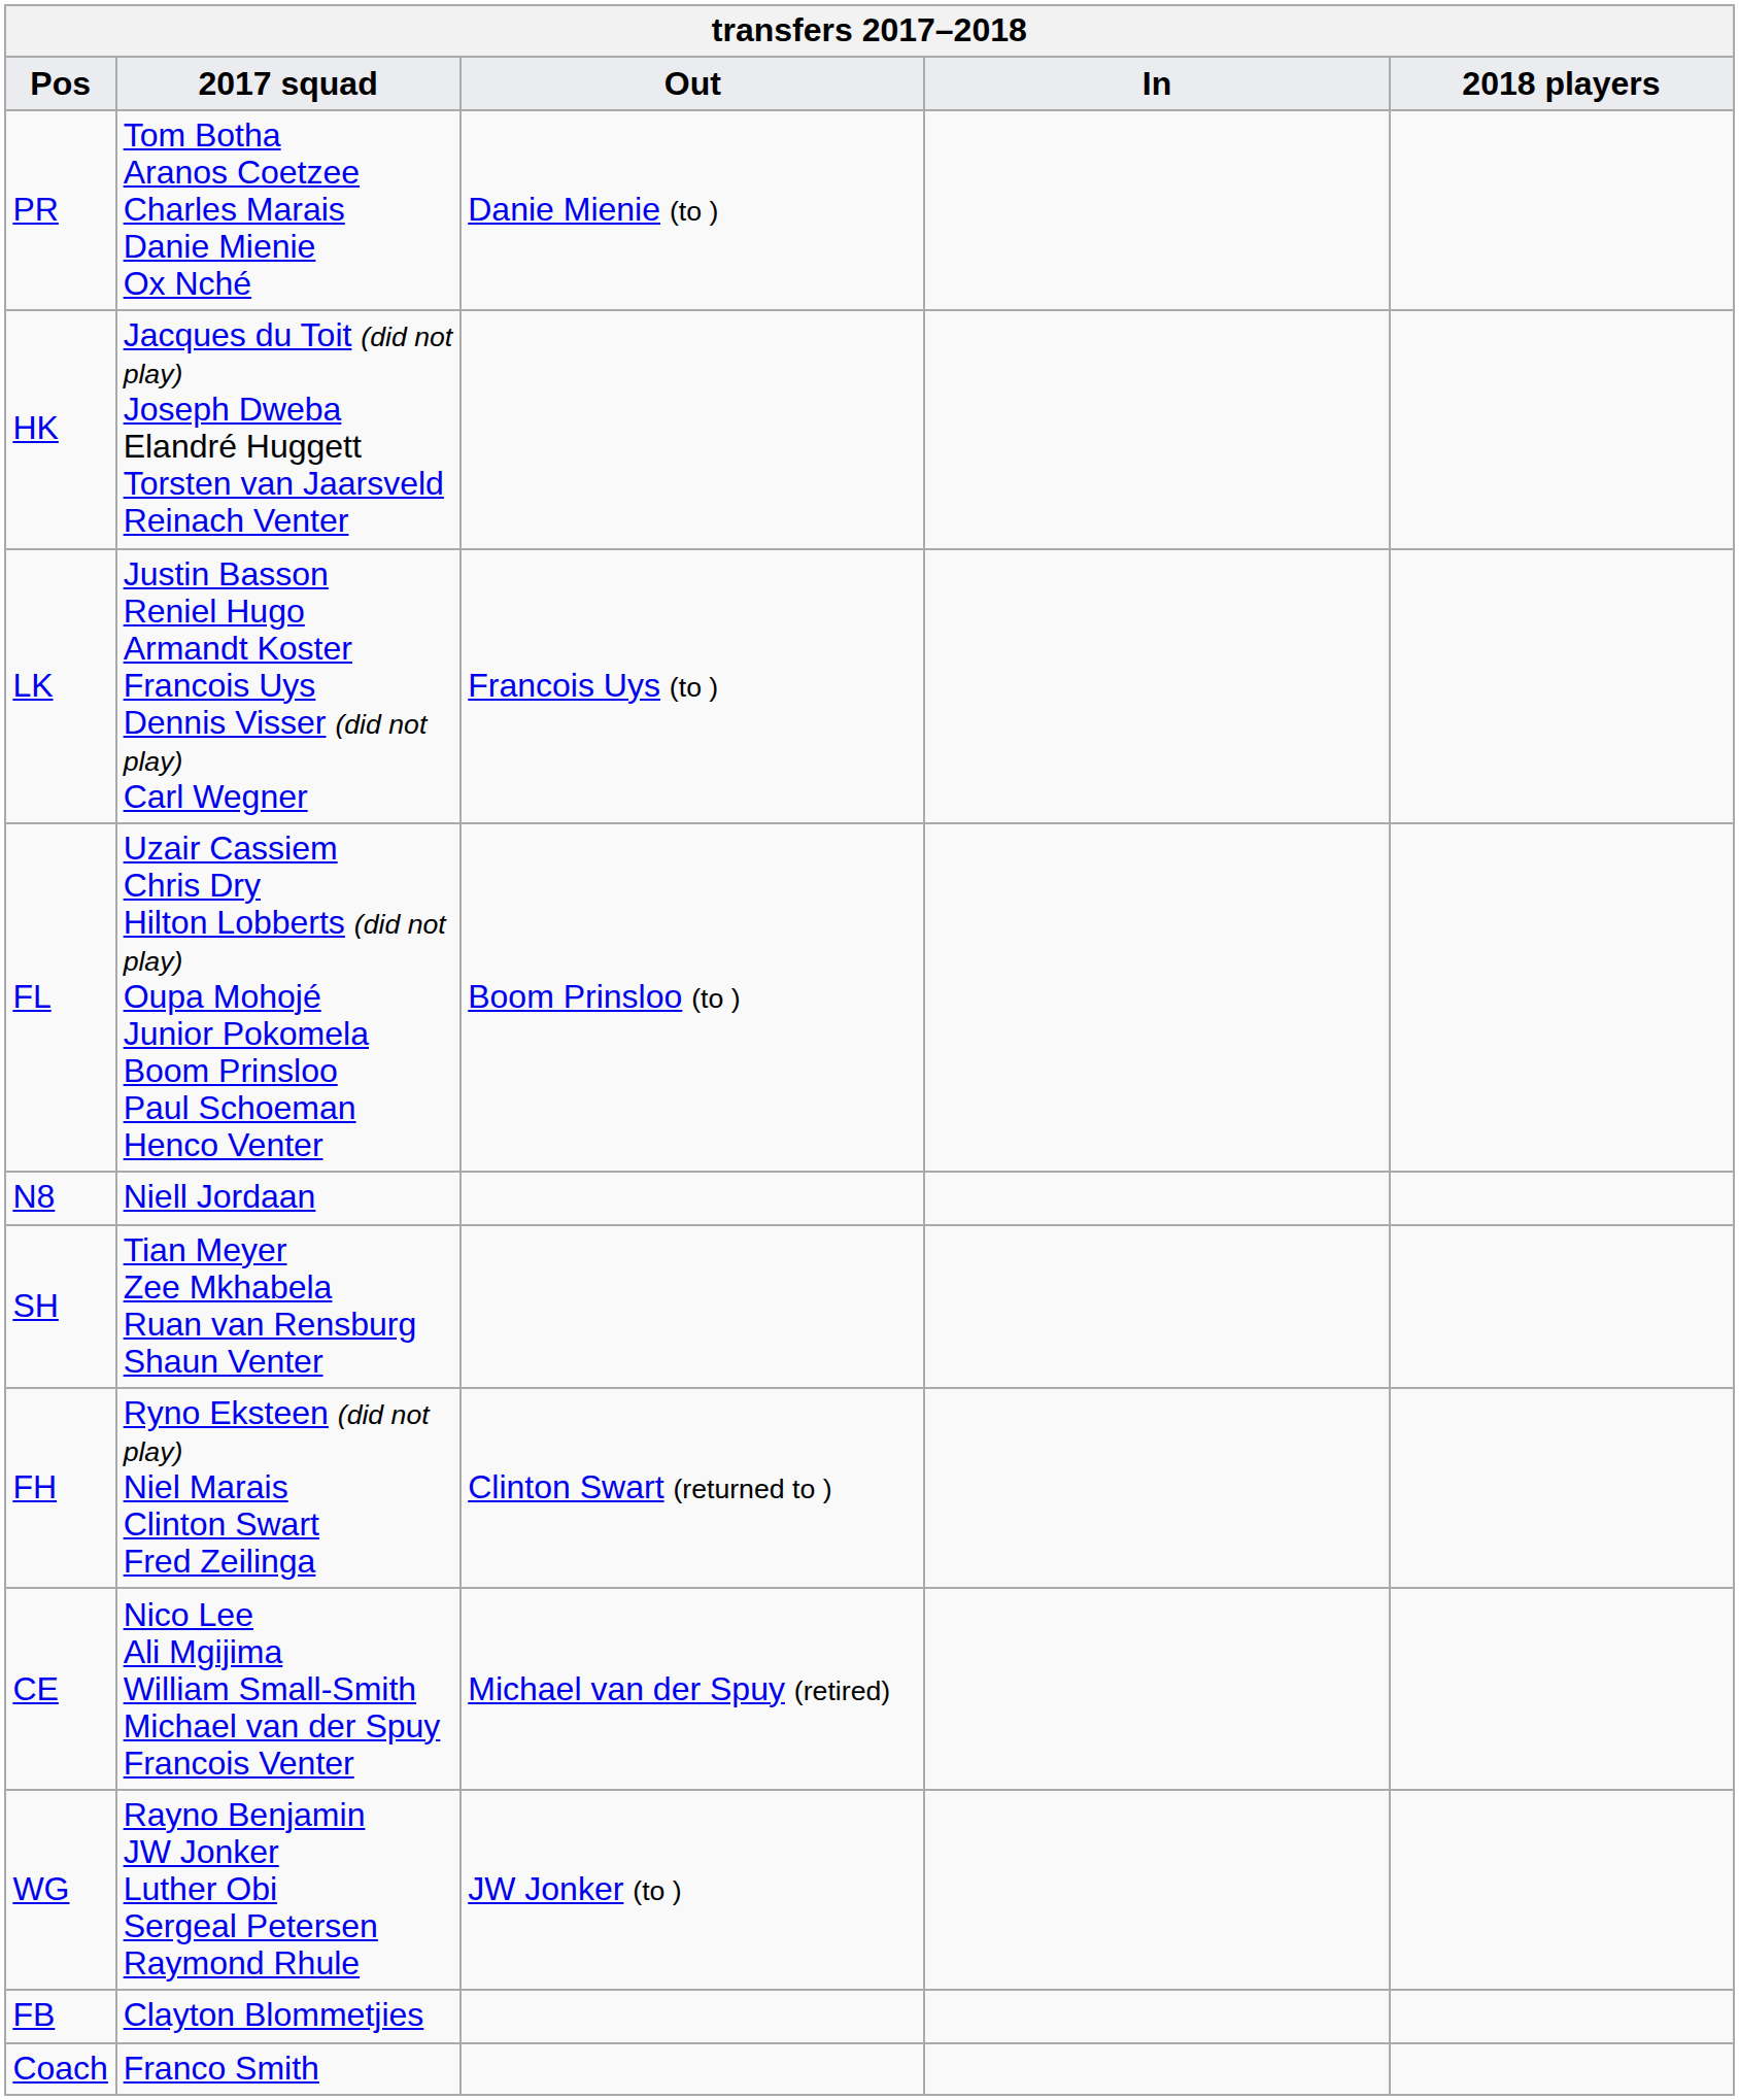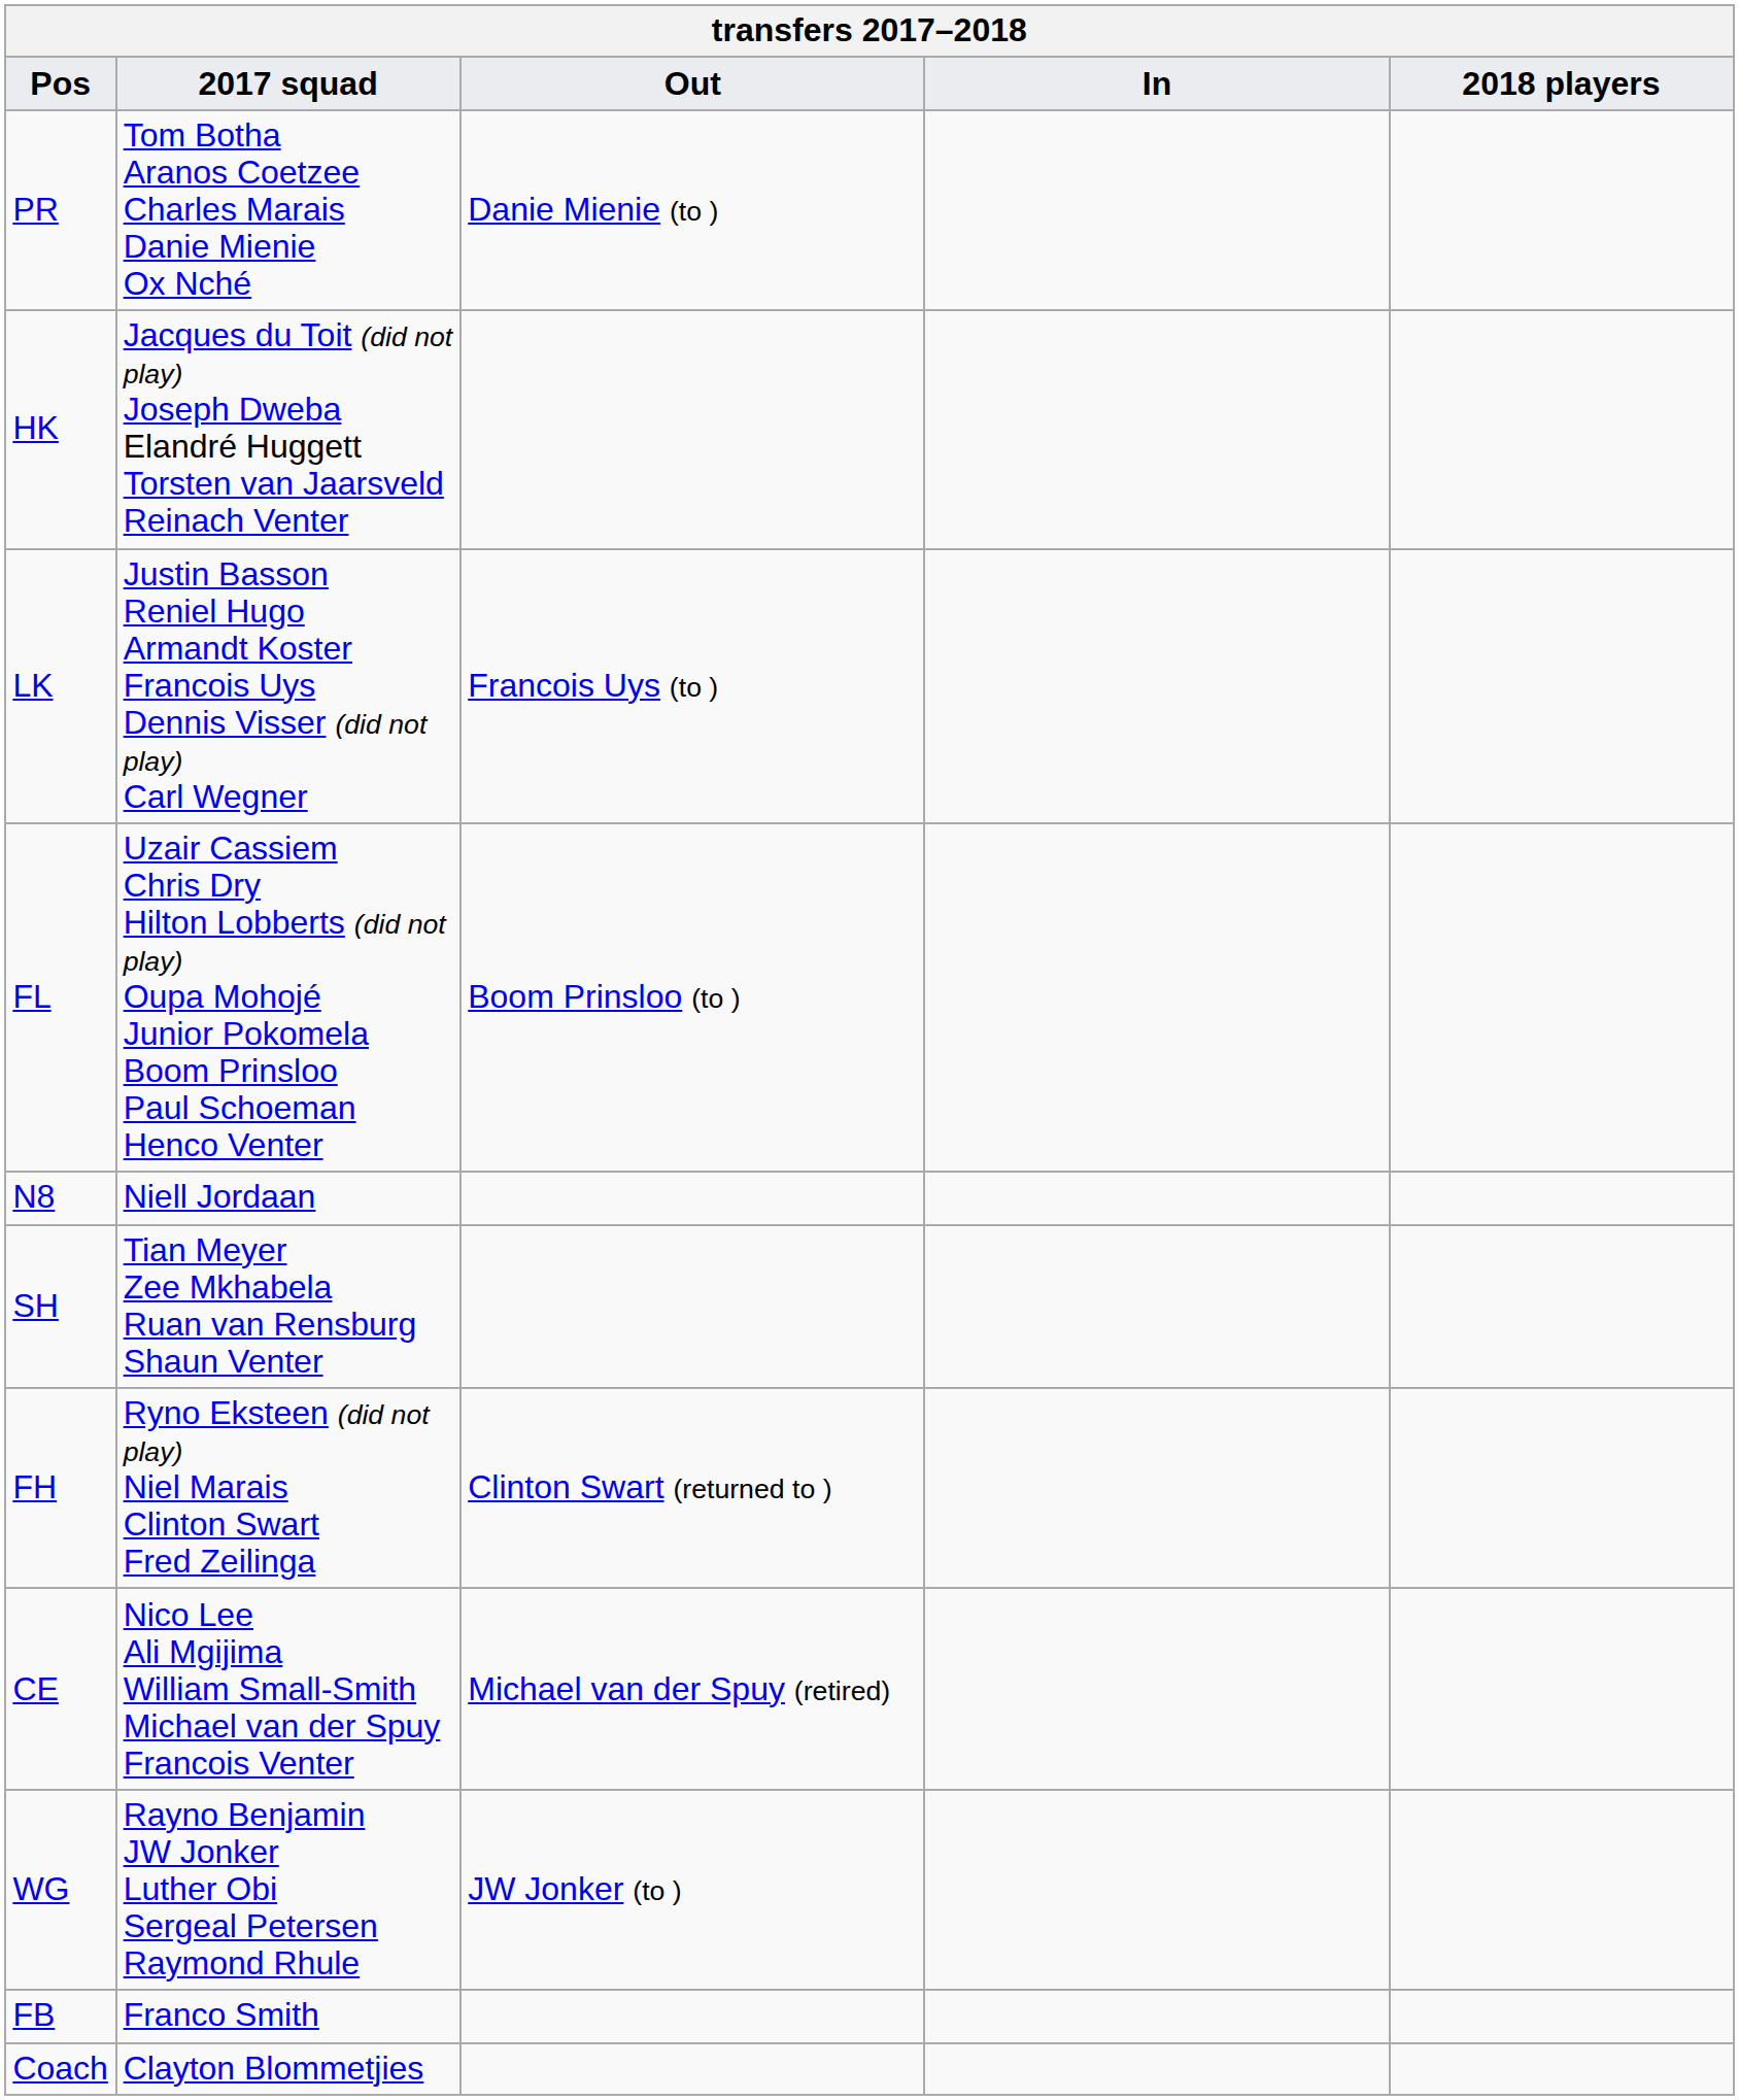FB | 2017 squad: Clayton Blommetjies -> Franco Smith
Coach | 2017 squad: Franco Smith -> Clayton Blommetjies
